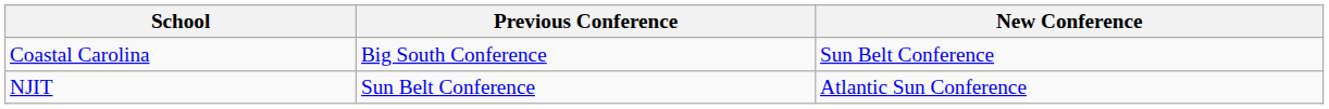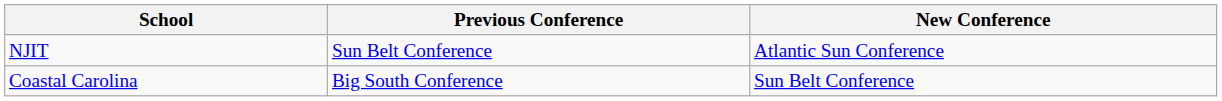rows swapped: Coastal Carolina <-> NJIT
